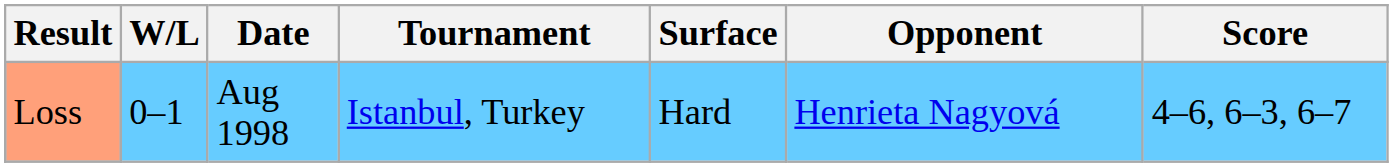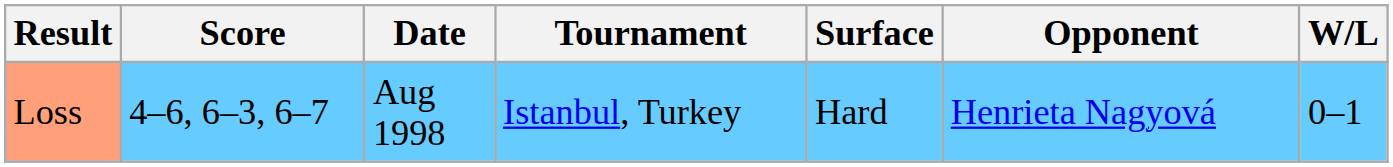columns swapped: W/L <-> Score
